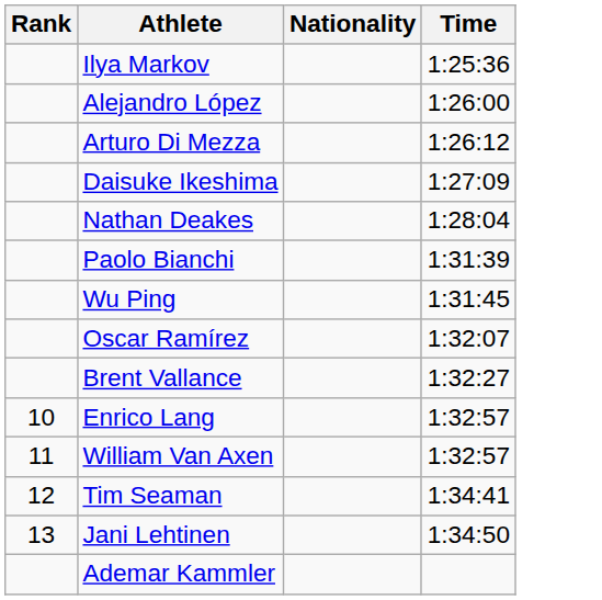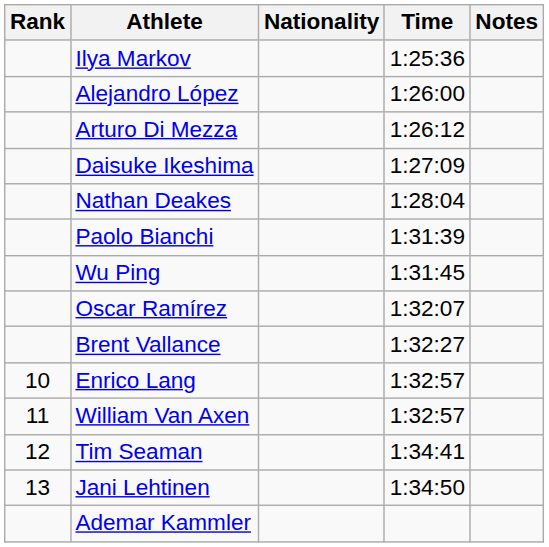+ column: Notes
